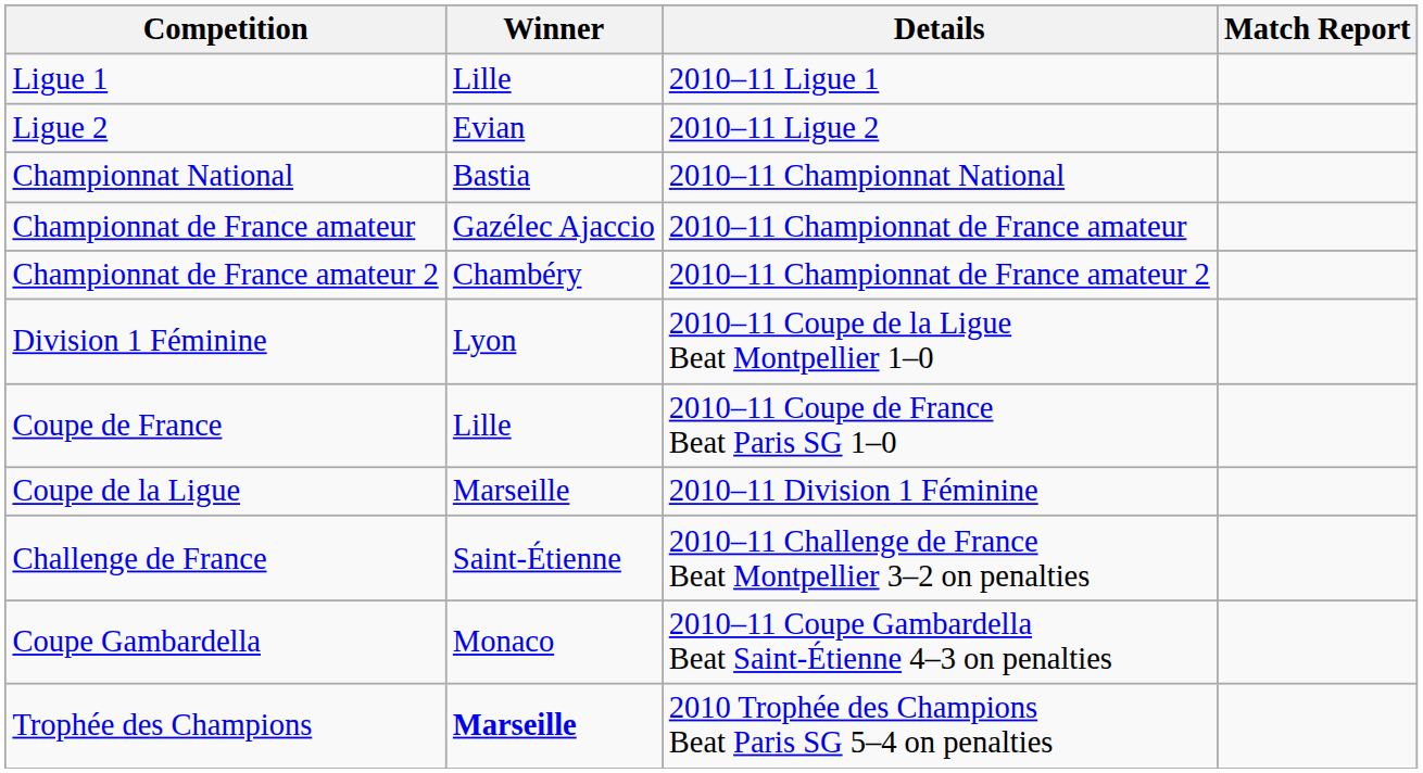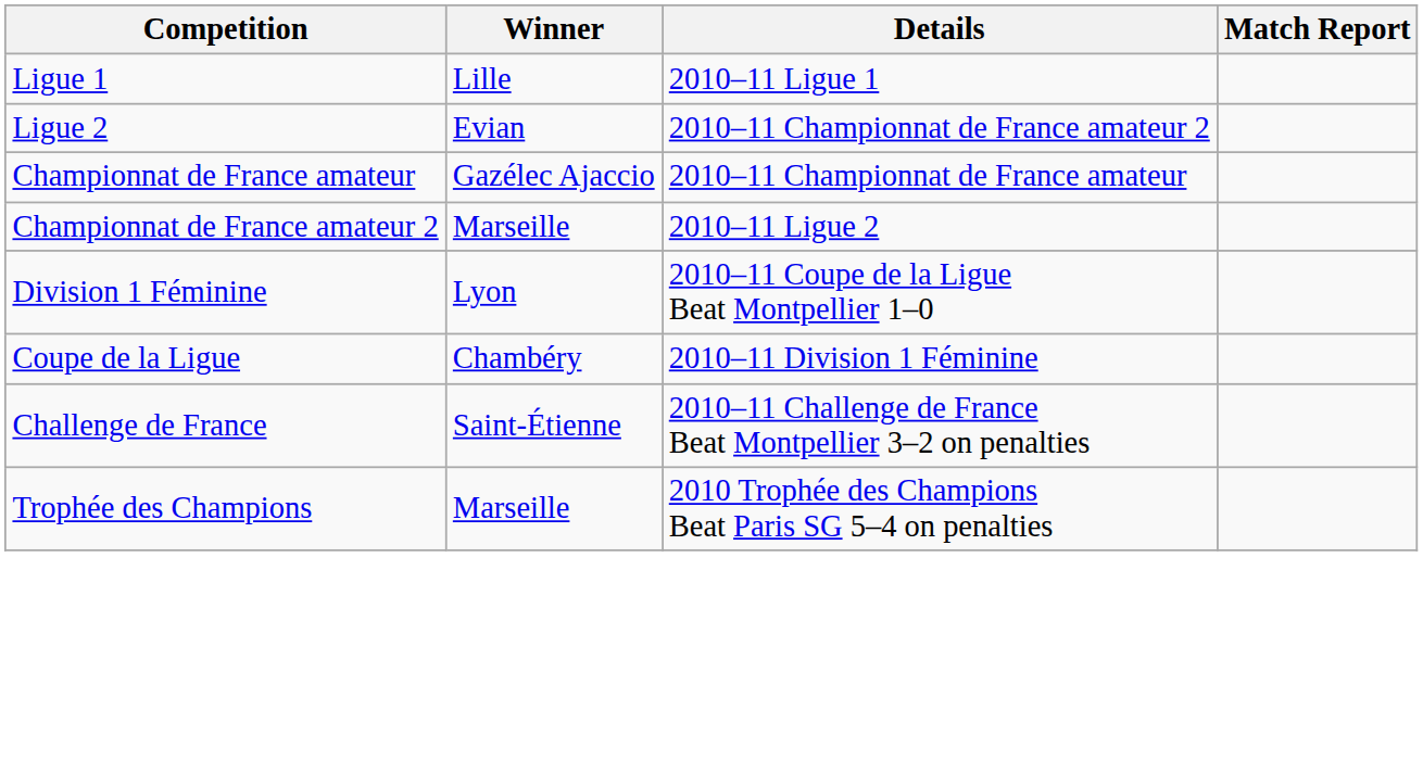Ligue 2 | Details: 2010–11 Ligue 2 -> 2010–11 Championnat de France amateur 2
- row: Championnat National | Bastia | 2010–11 Championnat National
Championnat de France amateur 2 | Winner: Chambéry -> Marseille
Championnat de France amateur 2 | Details: 2010–11 Championnat de France amateur 2 -> 2010–11 Ligue 2
- row: Coupe de France | Lille | 2010–11 Coupe de France Beat Paris SG 1–0
Coupe de la Ligue | Winner: Marseille -> Chambéry
- row: Coupe Gambardella | Monaco | 2010–11 Coupe Gambardella Beat Saint-Étienne 4–3 on penalties
Trophée des Champions | Winner: bold -> normal
